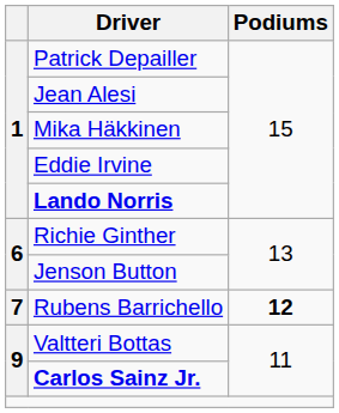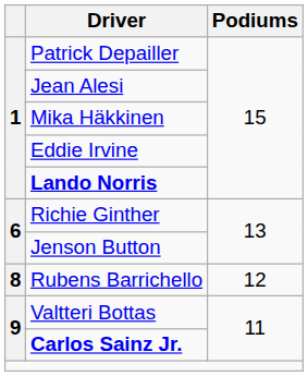Rubens Barrichello | column 1: 7 -> 8
Rubens Barrichello | Podiums: bold -> normal
